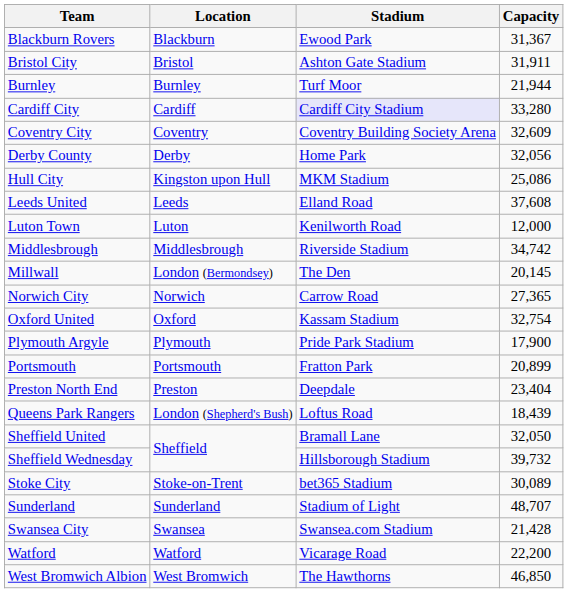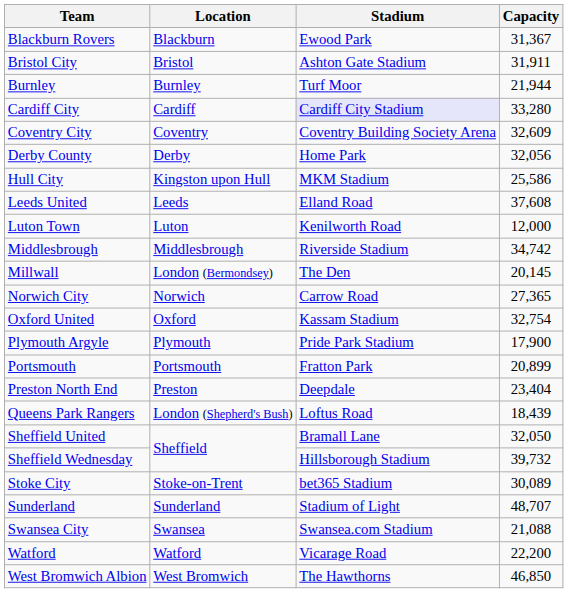Hull City | Capacity: 25,086 -> 25,586
Swansea City | Capacity: 21,428 -> 21,088
